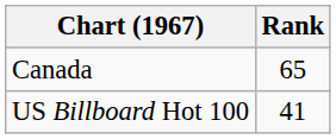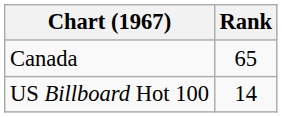US Billboard Hot 100 | Rank: 41 -> 14
